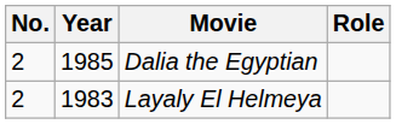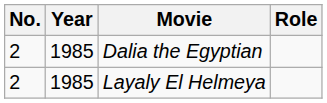Layaly El Helmeya | Year: 1983 -> 1985
